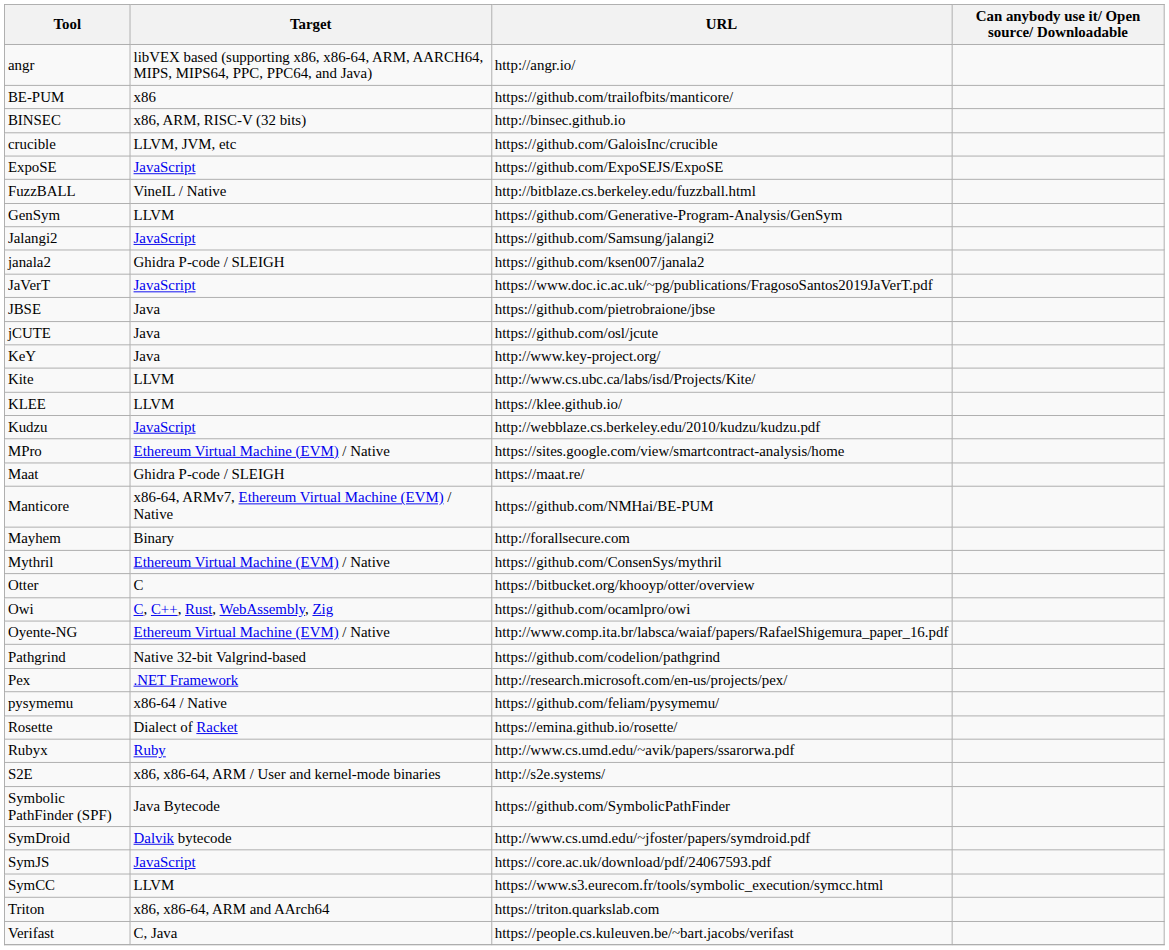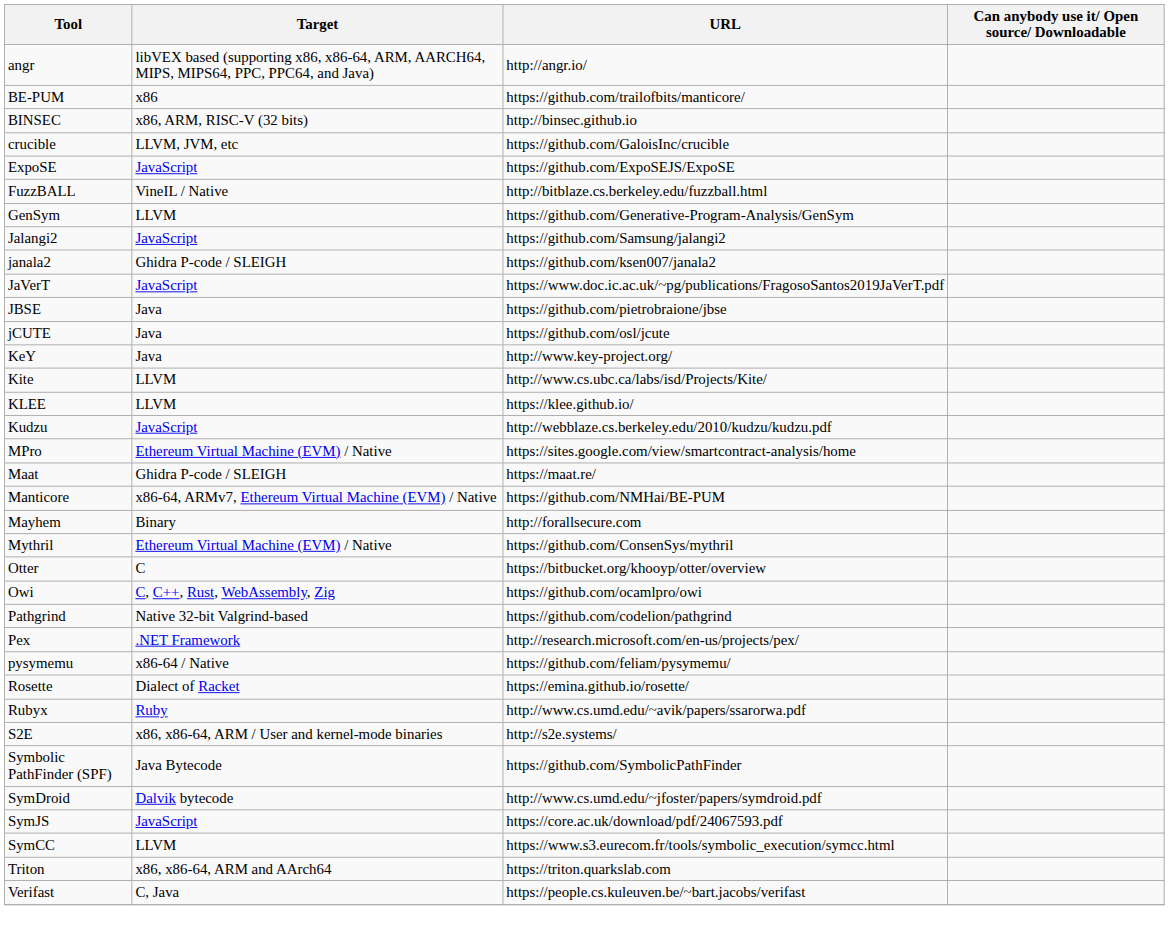- row: Oyente-NG | Ethereum Virtual Machine (EVM) / Native | http://www.comp.ita.br/labsca/waiaf/papers/RafaelShigemura_paper_16.pdf
